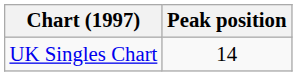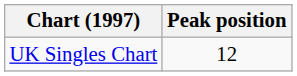UK Singles Chart | Peak position: 14 -> 12
